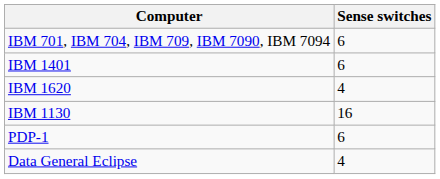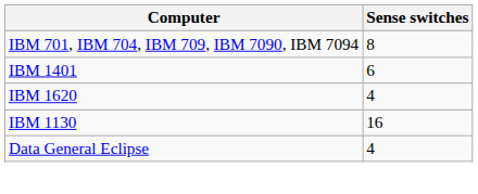IBM 701, IBM 704, IBM 709, IBM 7090, IBM 7094 | Sense switches: 6 -> 8
- row: PDP-1 | 6
